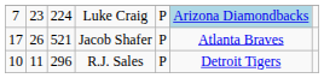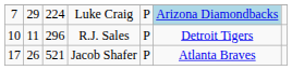Luke Craig | column 2: 23 -> 29
rows swapped: R.J. Sales <-> Jacob Shafer
